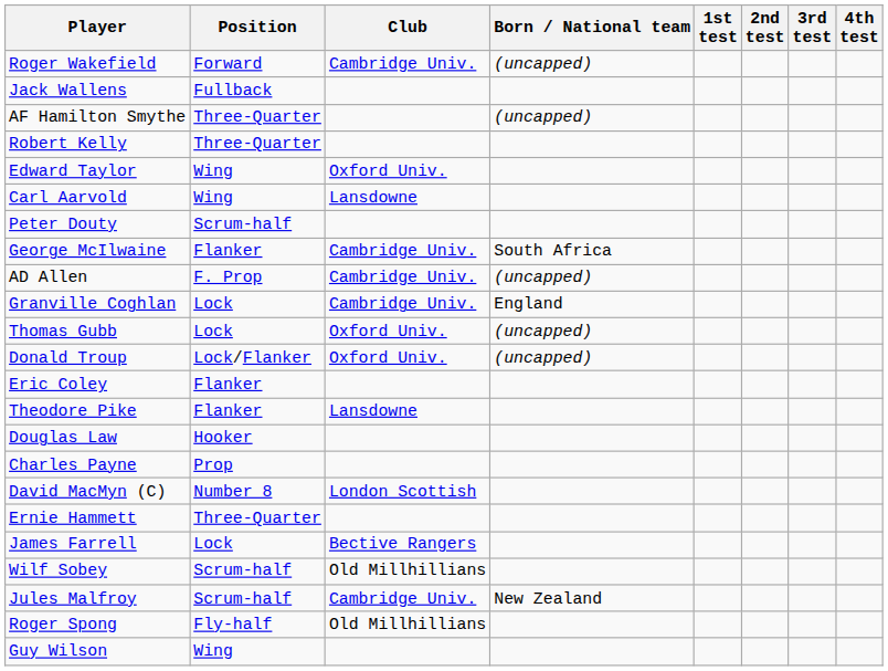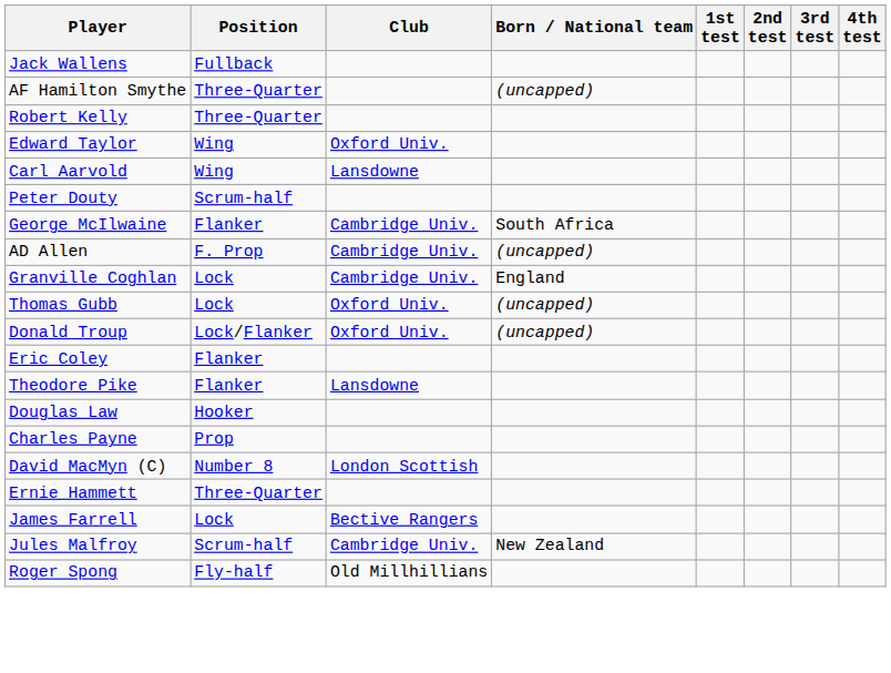- row: Roger Wakefield | Forward | Cambridge Univ. | (uncapped)
- row: Wilf Sobey | Scrum-half | Old Millhillians
- row: Guy Wilson | Wing
